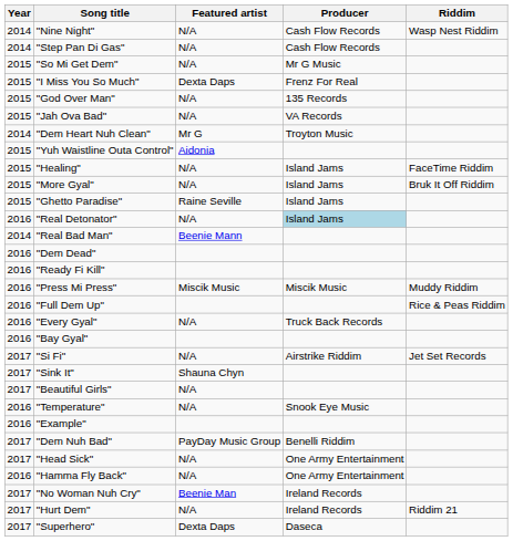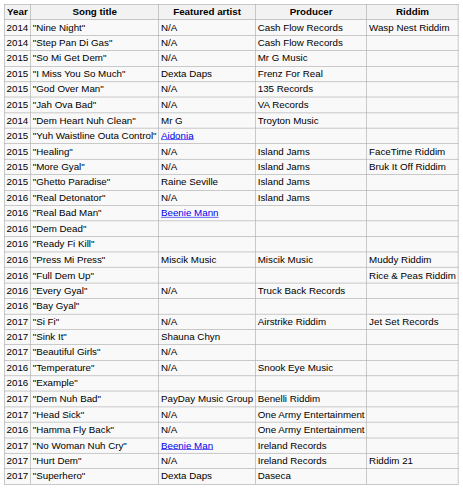"Real Detonator" | Producer: lightblue background -> no background
"Real Bad Man" | Year: 2014 -> 2016
